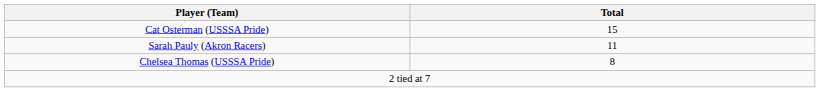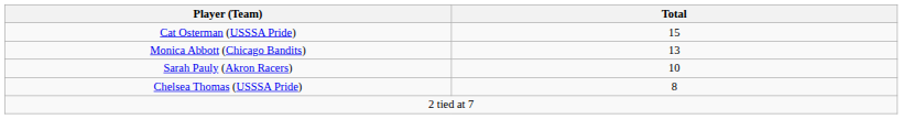+ row: Monica Abbott (Chicago Bandits) | 13
Sarah Pauly (Akron Racers) | Total: 11 -> 10
